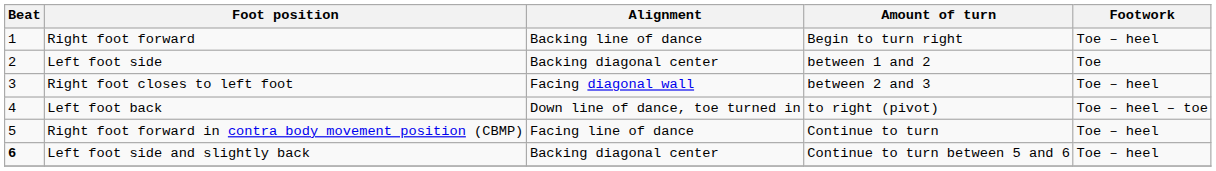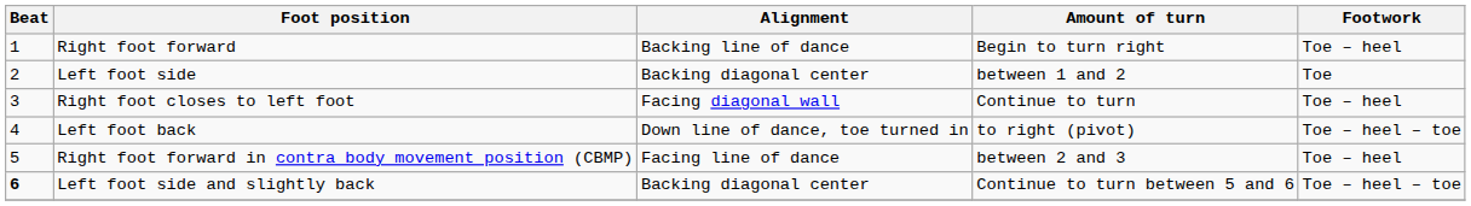Right foot closes to left foot | Amount of turn: between 2 and 3 -> Continue to turn
Right foot forward in contra body movement position (CBMP) | Amount of turn: Continue to turn -> between 2 and 3
Left foot side and slightly back | Footwork: Toe – heel -> Toe – heel – toe
